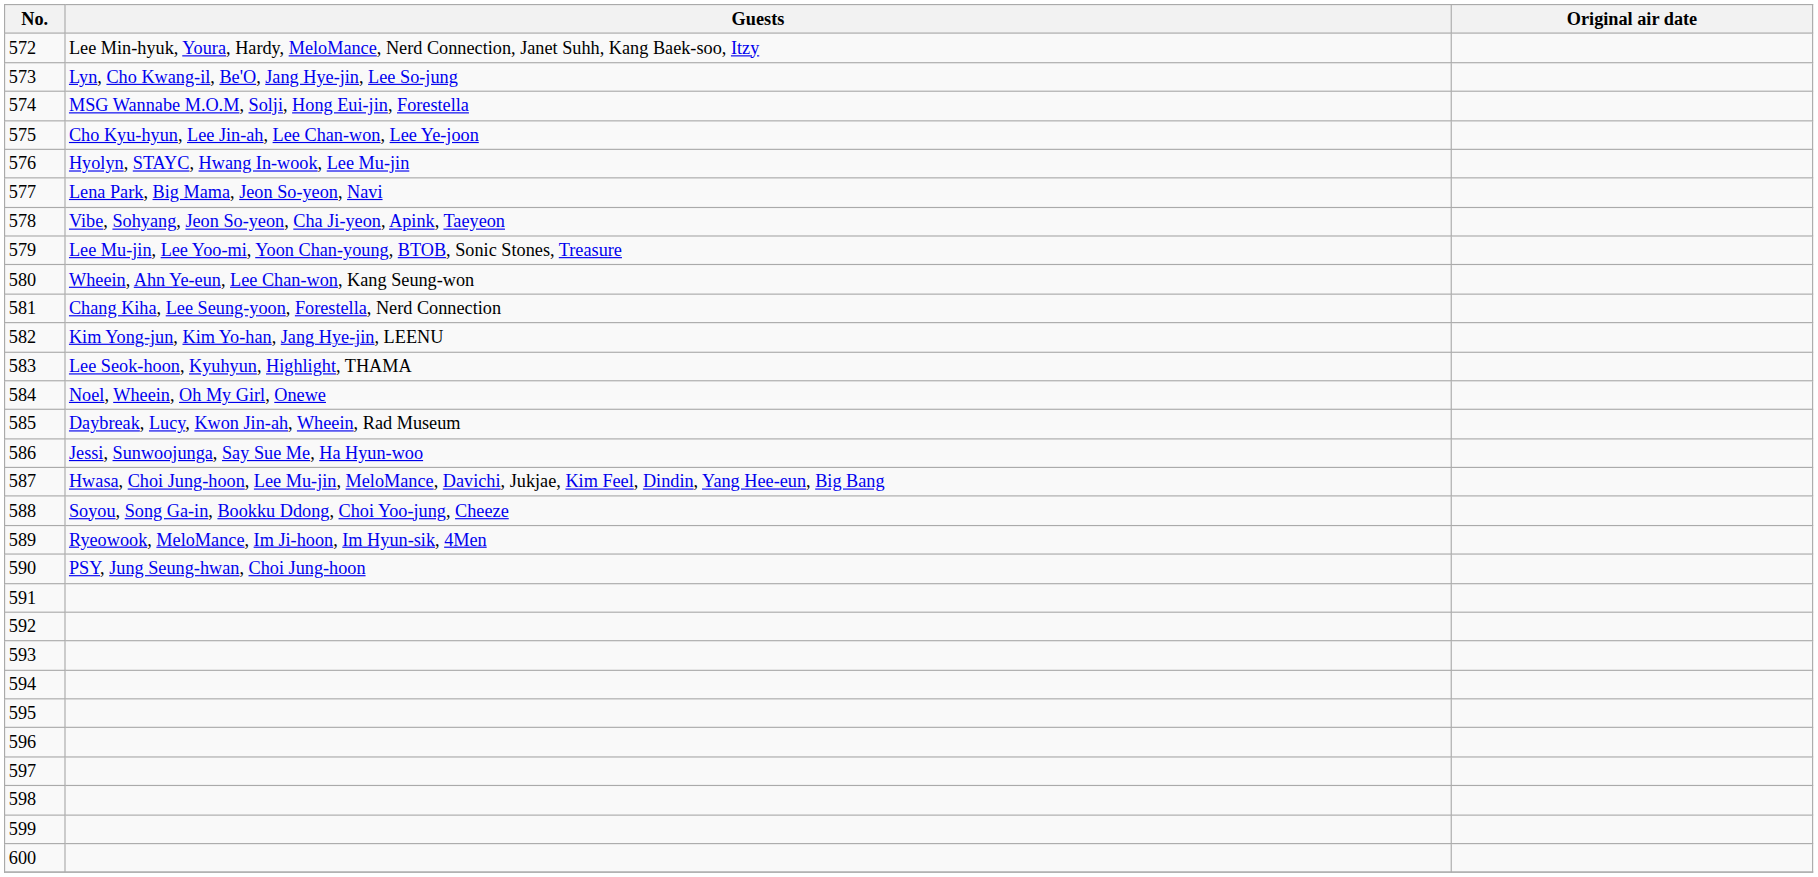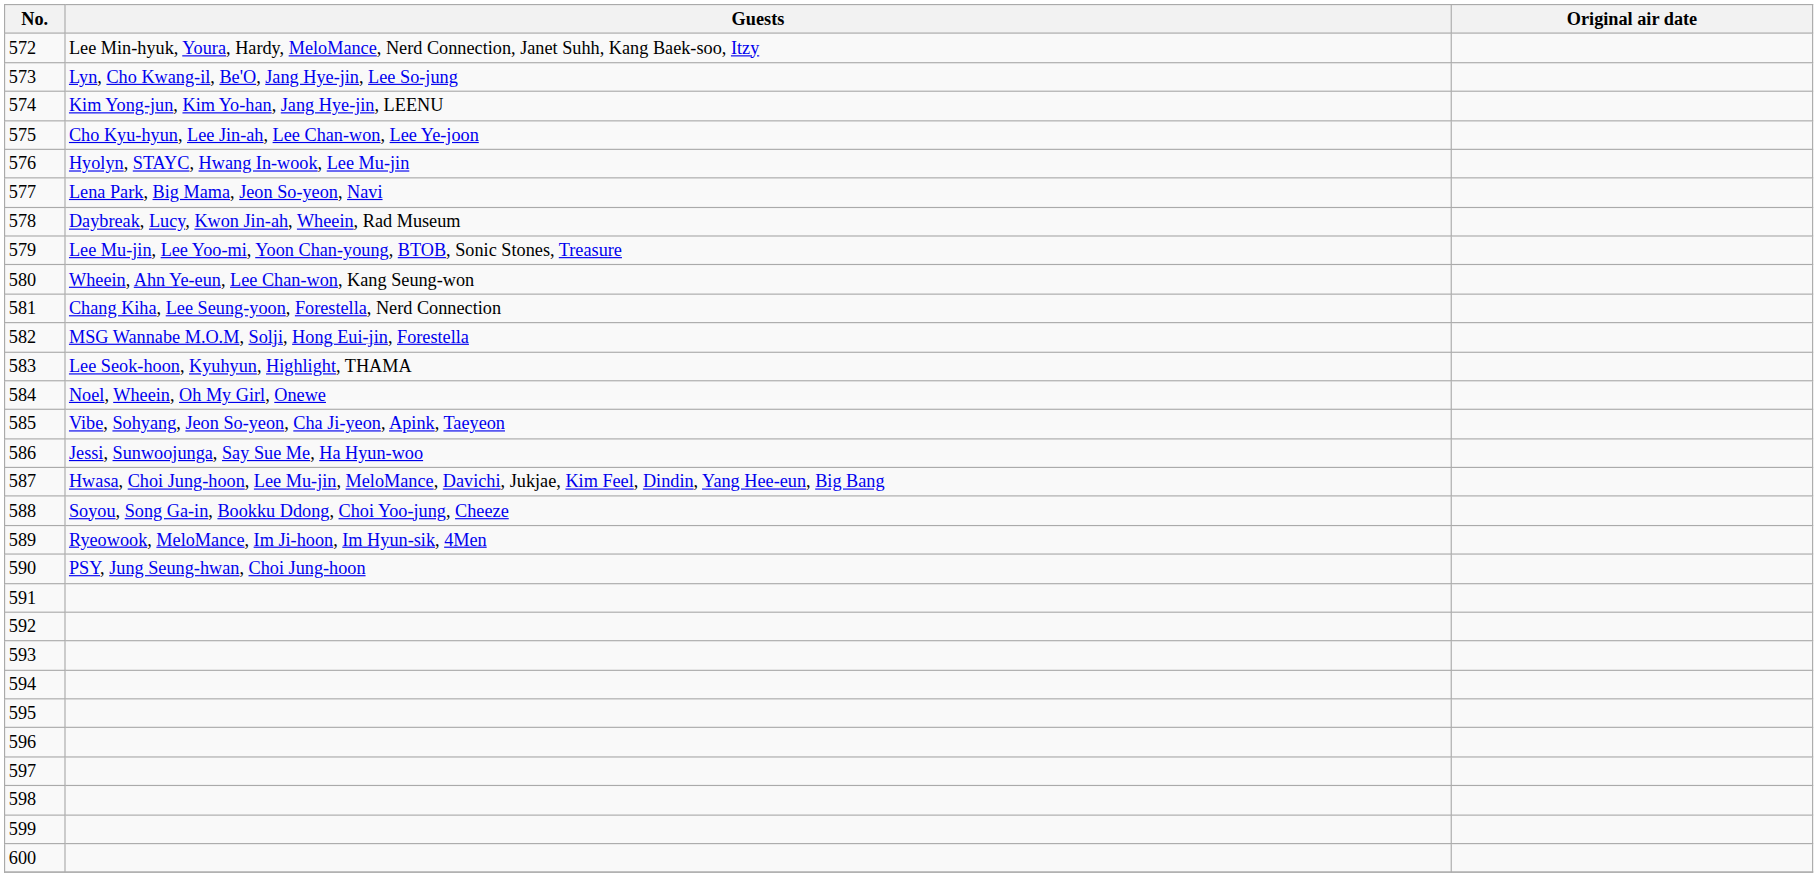574 | Guests: MSG Wannabe M.O.M, Solji, Hong Eui-jin, Forestella -> Kim Yong-jun, Kim Yo-han, Jang Hye-jin, LEENU
578 | Guests: Vibe, Sohyang, Jeon So-yeon, Cha Ji-yeon, Apink, Taeyeon -> Daybreak, Lucy, Kwon Jin-ah, Wheein, Rad Museum
582 | Guests: Kim Yong-jun, Kim Yo-han, Jang Hye-jin, LEENU -> MSG Wannabe M.O.M, Solji, Hong Eui-jin, Forestella
585 | Guests: Daybreak, Lucy, Kwon Jin-ah, Wheein, Rad Museum -> Vibe, Sohyang, Jeon So-yeon, Cha Ji-yeon, Apink, Taeyeon
